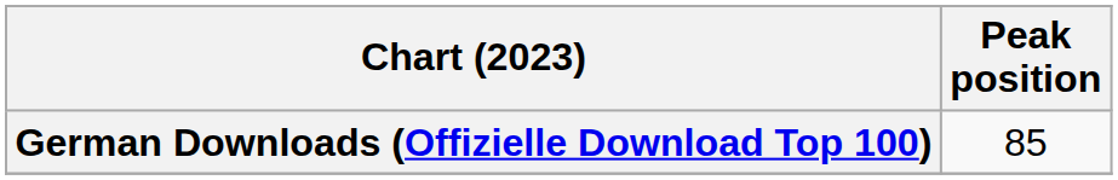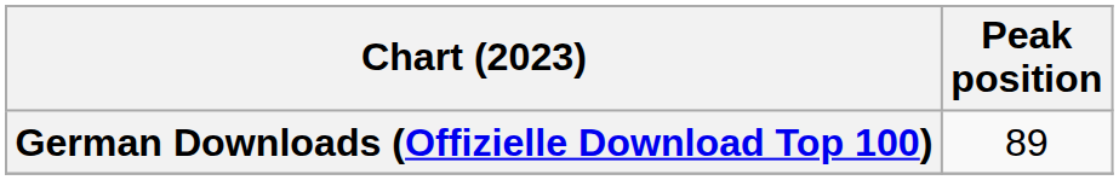German Downloads (Offizielle Download Top 100) | Peak position: 85 -> 89
